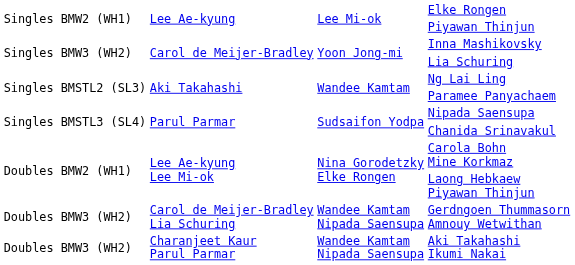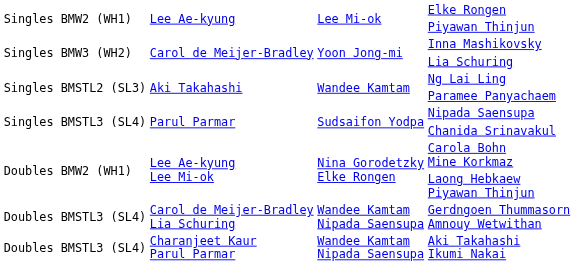Gerdngoen Thummasorn Amnouy Wetwithan | column 1: Doubles BMW3 (WH2) -> Doubles BMSTL3 (SL4)
Aki Takahashi Ikumi Nakai | column 1: Doubles BMW3 (WH2) -> Doubles BMSTL3 (SL4)
